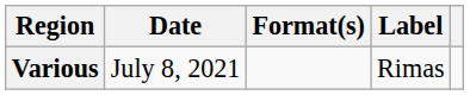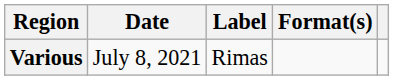columns swapped: Format(s) <-> Label
